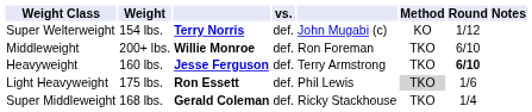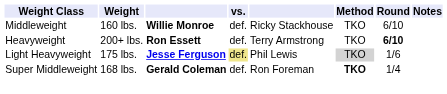- row: Super Welterweight | 154 lbs. | Terry Norris | def. | John Mugabi (c) | KO | 1/12
Middleweight | Weight: 200+ lbs. -> 160 lbs.
Middleweight | column 5: Ron Foreman -> Ricky Stackhouse
Heavyweight | Weight: 160 lbs. -> 200+ lbs.
Heavyweight | column 3: Jesse Ferguson -> Ron Essett
Light Heavyweight | column 3: Ron Essett -> Jesse Ferguson
Light Heavyweight | vs.: no background -> khaki background
Super Middleweight | column 5: Ricky Stackhouse -> Ron Foreman
Super Middleweight | Method: normal -> bold
